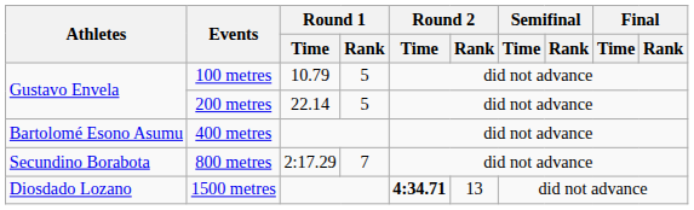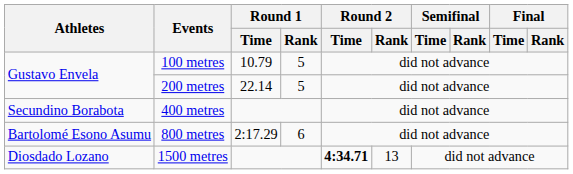400 metres | Athletes: Bartolomé Esono Asumu -> Secundino Borabota
800 metres | Athletes: Secundino Borabota -> Bartolomé Esono Asumu
800 metres | Round 1 / Rank: 7 -> 6
